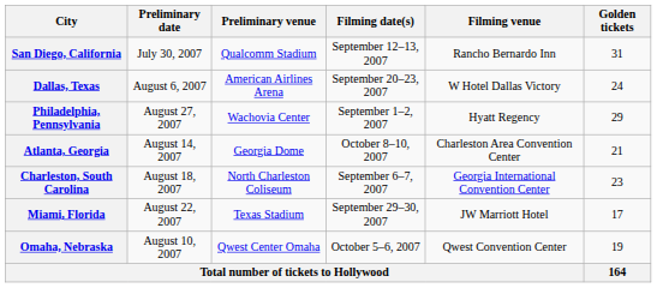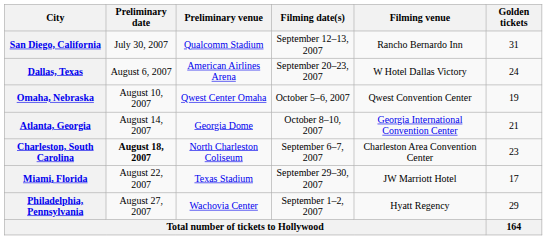rows swapped: Omaha, Nebraska <-> Philadelphia, Pennsylvania
Atlanta, Georgia | Filming venue: Charleston Area Convention Center -> Georgia International Convention Center
Charleston, South Carolina | Preliminary date: normal -> bold
Charleston, South Carolina | Filming venue: Georgia International Convention Center -> Charleston Area Convention Center
